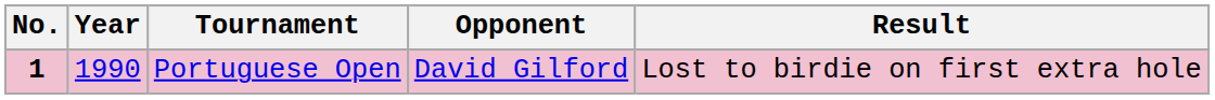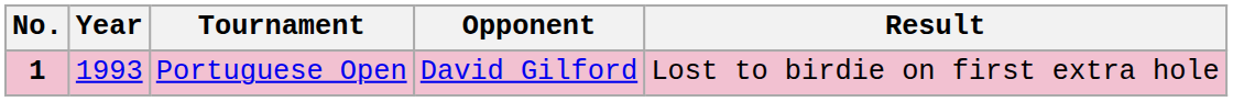Portuguese Open | Year: 1990 -> 1993
